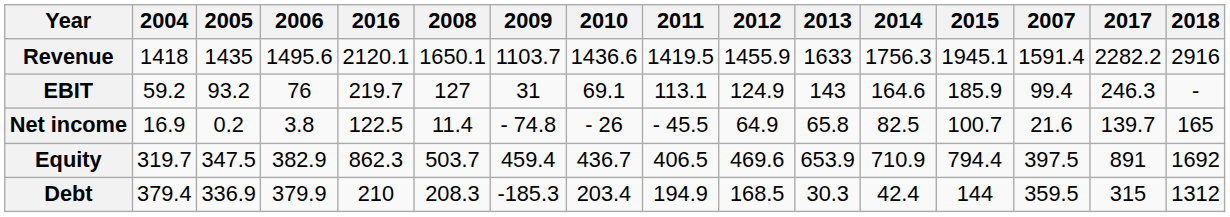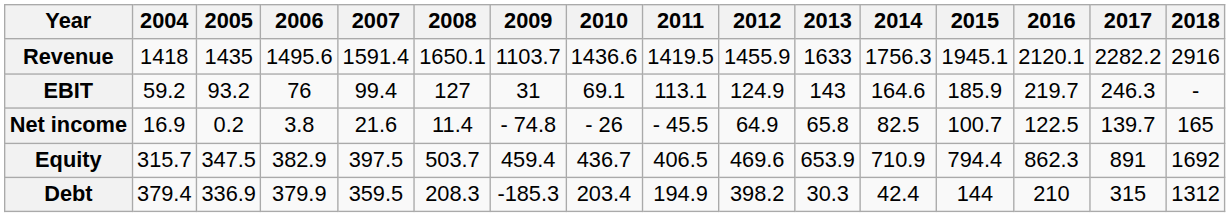columns swapped: 2007 <-> 2016
Equity | 2004: 319.7 -> 315.7
Debt | 2012: 168.5 -> 398.2
